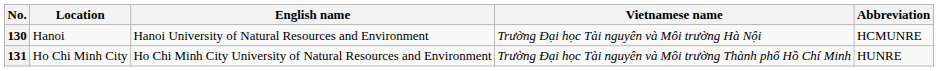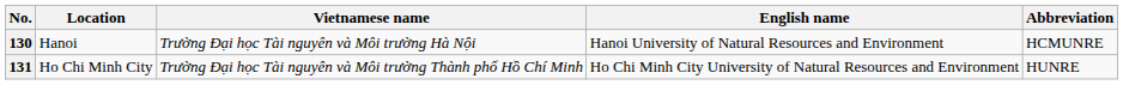columns swapped: English name <-> Vietnamese name
